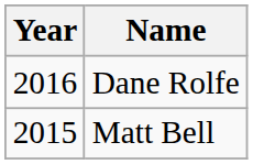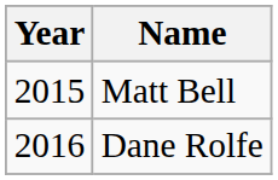rows swapped: Dane Rolfe <-> Matt Bell
